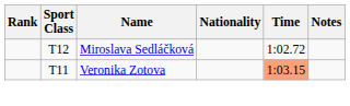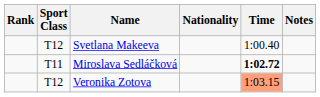+ row: T12 | Svetlana Makeeva | 1:00.40
Miroslava Sedláčková | Sport Class: T12 -> T11
Miroslava Sedláčková | Time: normal -> bold
Veronika Zotova | Sport Class: T11 -> T12
